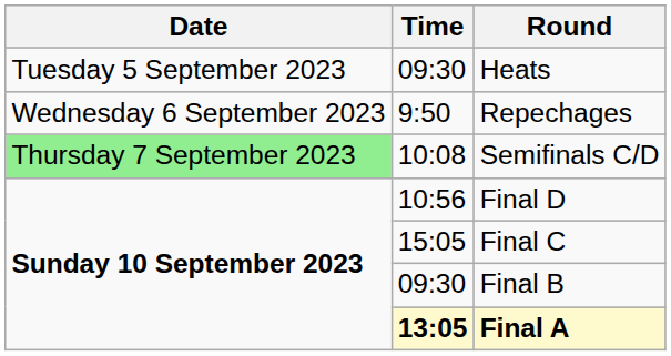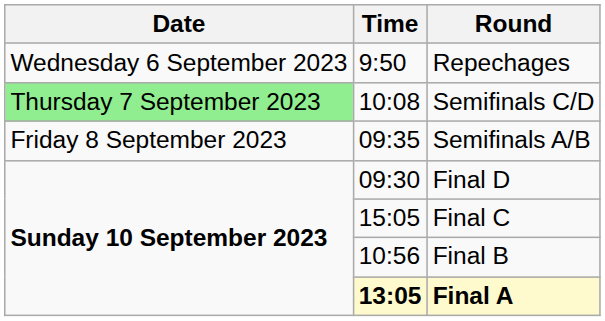- row: Tuesday 5 September 2023 | 09:30 | Heats
+ row: Friday 8 September 2023 | 09:35 | Semifinals A/B
Final D | Time: 10:56 -> 09:30
Final B | Time: 09:30 -> 10:56
